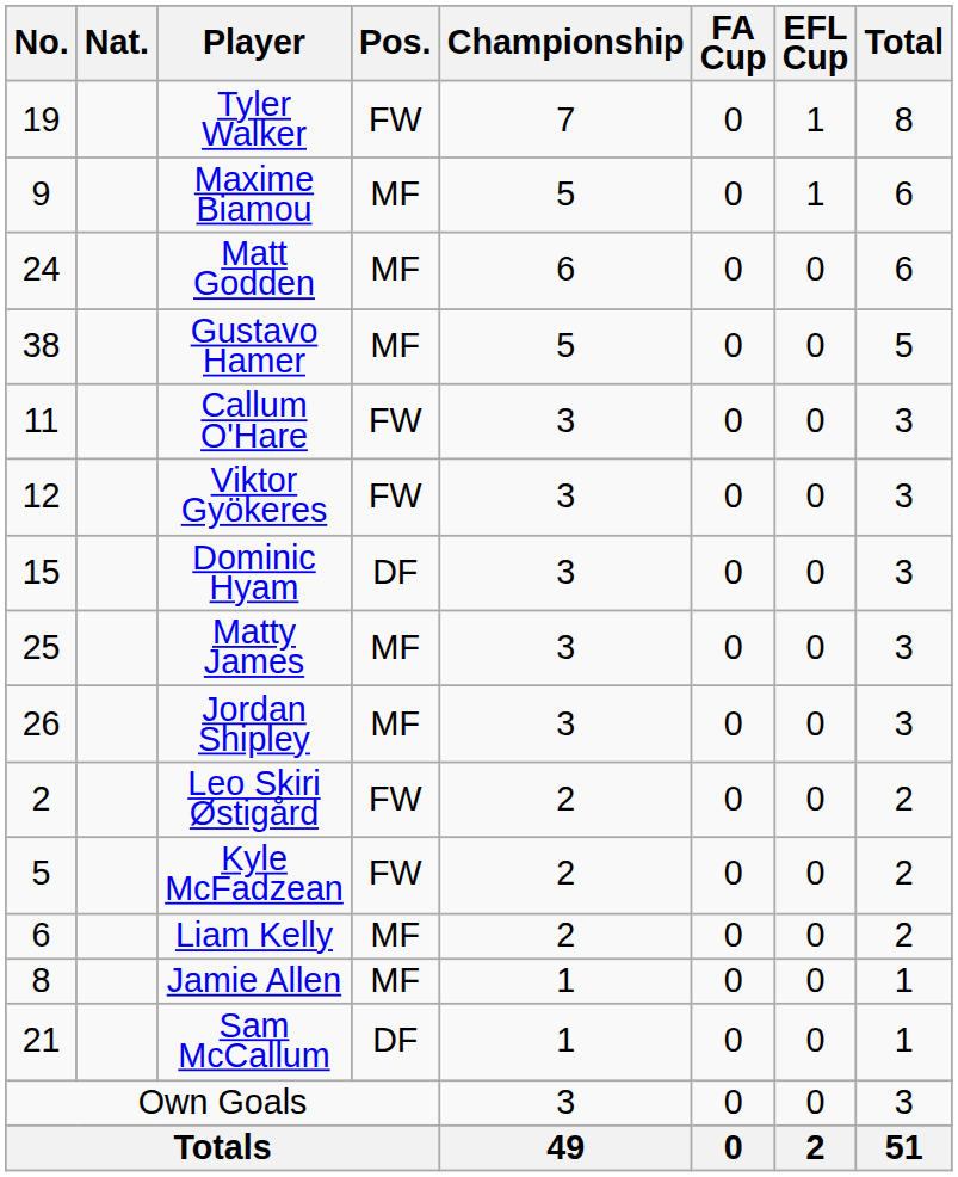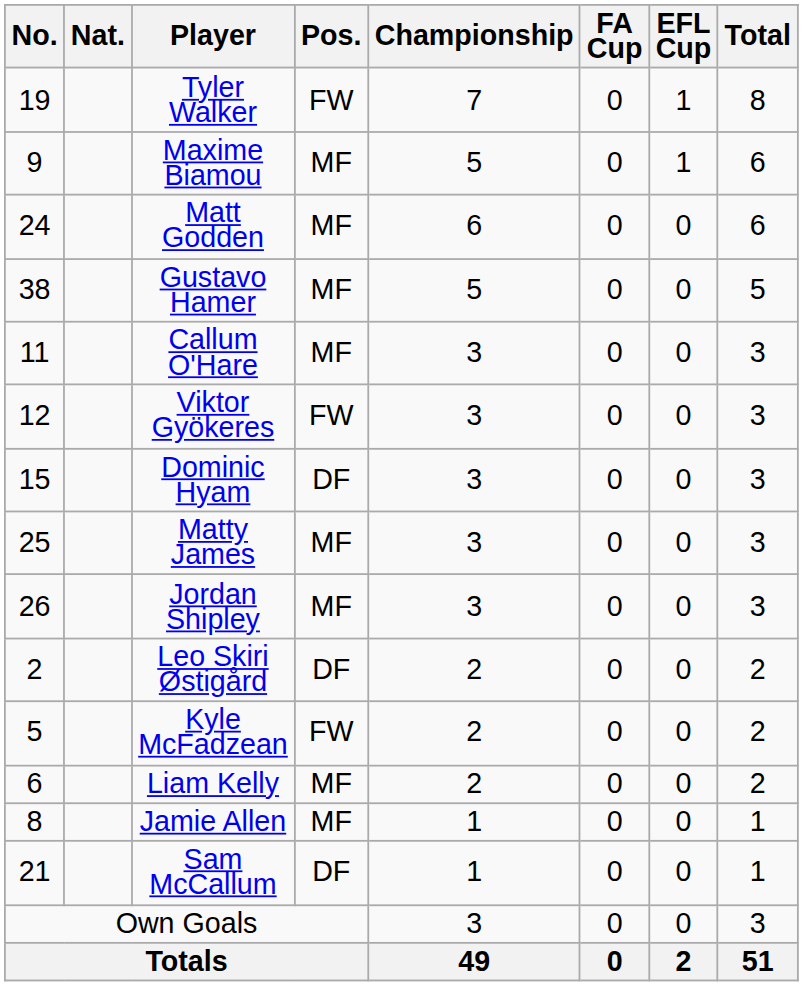Callum O'Hare | Pos.: FW -> MF
Leo Skiri Østigård | Pos.: FW -> DF
